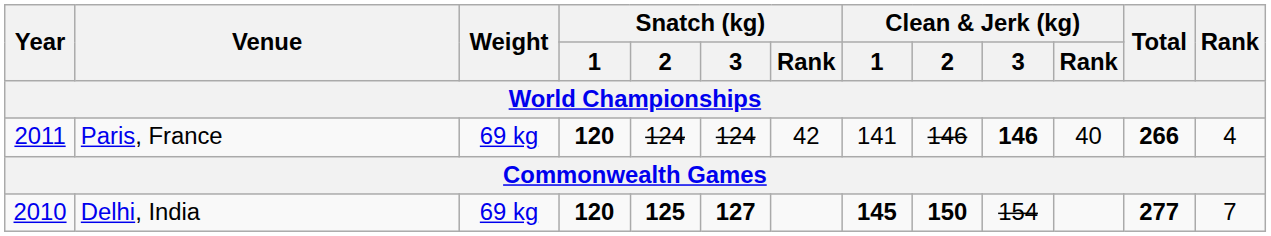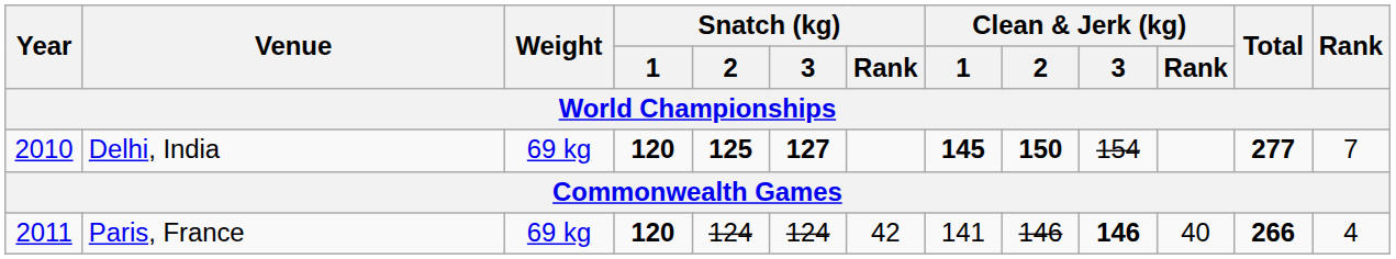rows swapped: Paris, France <-> Delhi, India
